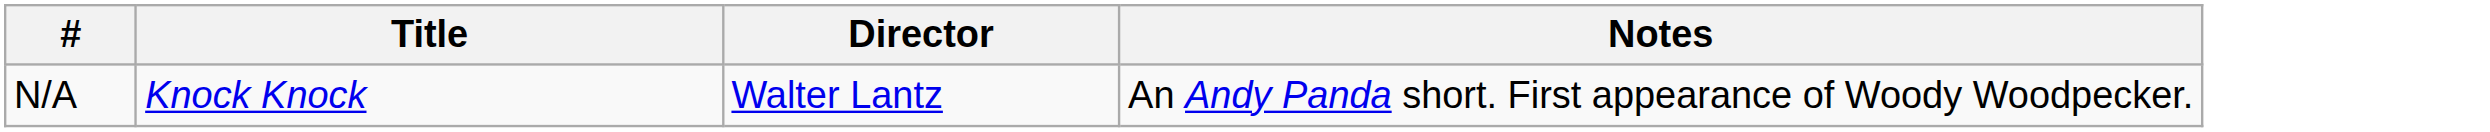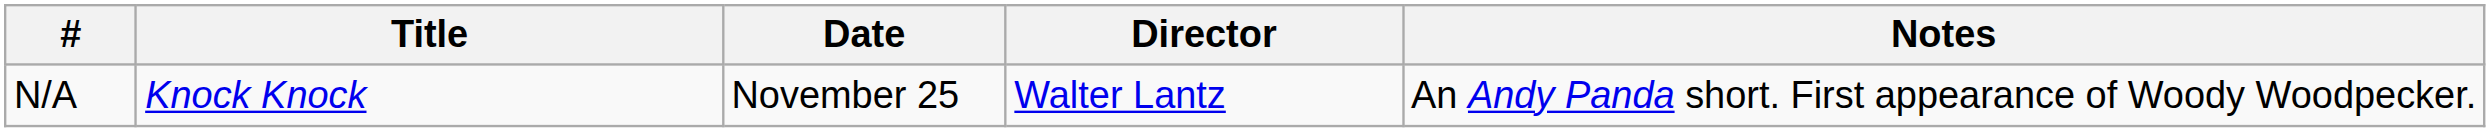+ column: Date | November 25
